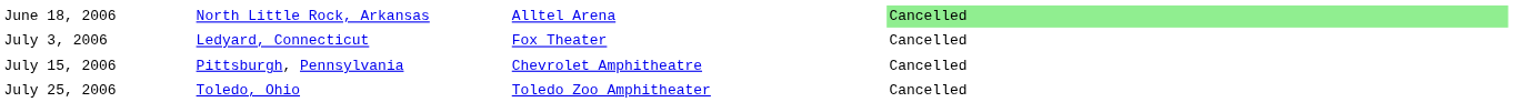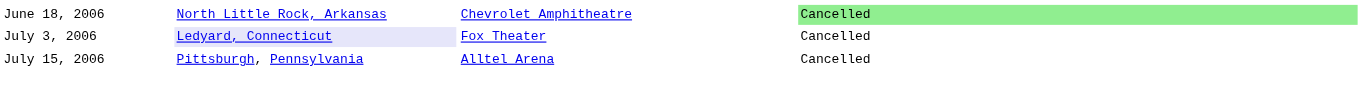June 18, 2006 | column 3: Alltel Arena -> Chevrolet Amphitheatre
July 3, 2006 | column 2: no background -> lavender background
July 15, 2006 | column 3: Chevrolet Amphitheatre -> Alltel Arena
- row: July 25, 2006 | Toledo, Ohio | Toledo Zoo Amphitheater | Cancelled
